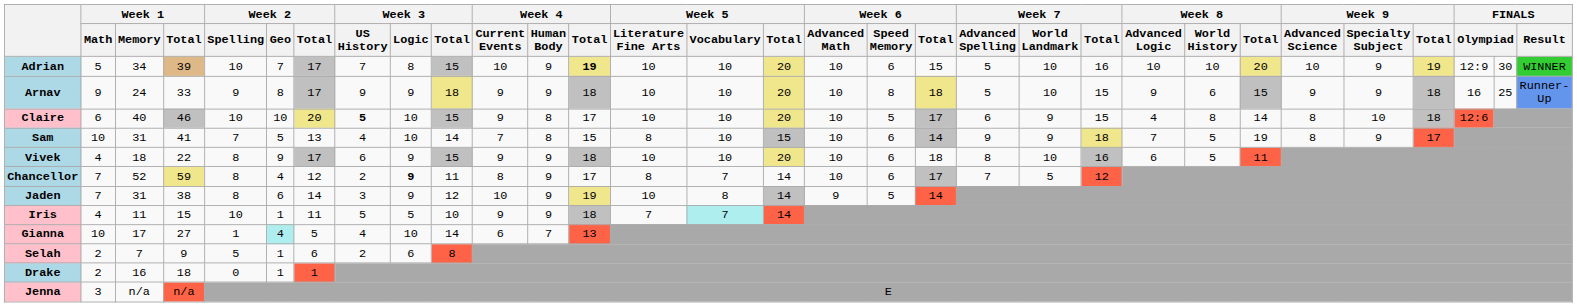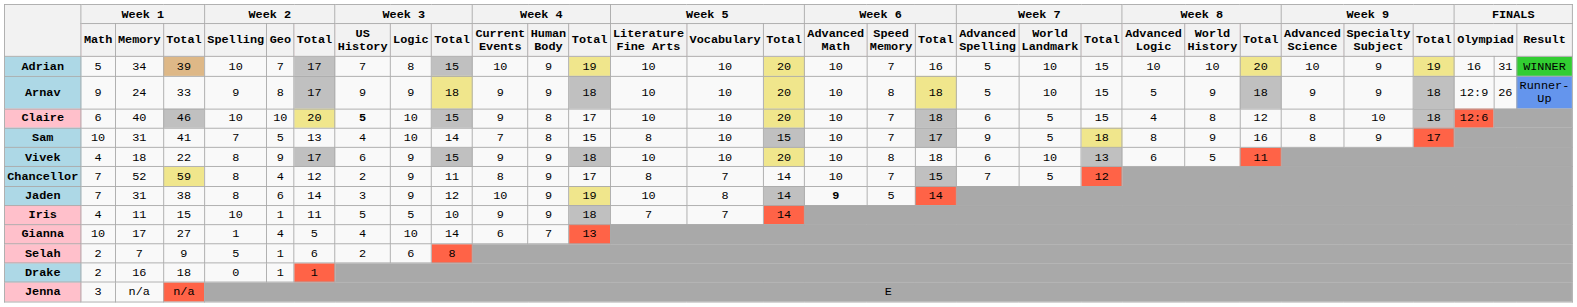Adrian | Week 4 / Total: bold -> normal
Adrian | Week 6 / Speed Memory: 6 -> 7
Adrian | Week 6 / Total: 15 -> 16
Adrian | Week 7 / Total: 16 -> 15
Adrian | column 29: 12:9 -> 16
Adrian | column 30: 30 -> 31
Arnav | Week 8 / Advanced Logic: 9 -> 5
Arnav | Week 8 / World History: 6 -> 9
Arnav | Week 8 / Total: 15 -> 18
Arnav | column 29: 16 -> 12:9
Arnav | column 30: 25 -> 26
Claire | Week 6 / Speed Memory: 5 -> 7
Claire | Week 6 / Total: 17 -> 18
Claire | Week 7 / World Landmark: 9 -> 5
Claire | Week 8 / Total: 14 -> 12
Sam | Week 6 / Speed Memory: 6 -> 7
Sam | Week 6 / Total: 14 -> 17
Sam | Week 7 / World Landmark: 9 -> 5
Sam | Week 8 / Advanced Logic: 7 -> 8
Sam | Week 8 / World History: 5 -> 9
Sam | Week 8 / Total: 19 -> 16
Vivek | Week 6 / Speed Memory: 6 -> 8
Vivek | Week 7 / Advanced Spelling: 8 -> 6
Vivek | Week 7 / Total: 16 -> 13
Chancellor | Week 3 / Logic: bold -> normal
Chancellor | Week 6 / Speed Memory: 6 -> 7
Chancellor | Week 6 / Total: 17 -> 15
Jaden | Week 6 / Advanced Math: normal -> bold
Iris | Week 5 / Vocabulary: paleturquoise background -> no background
Gianna | Week 2 / Geo: paleturquoise background -> no background
